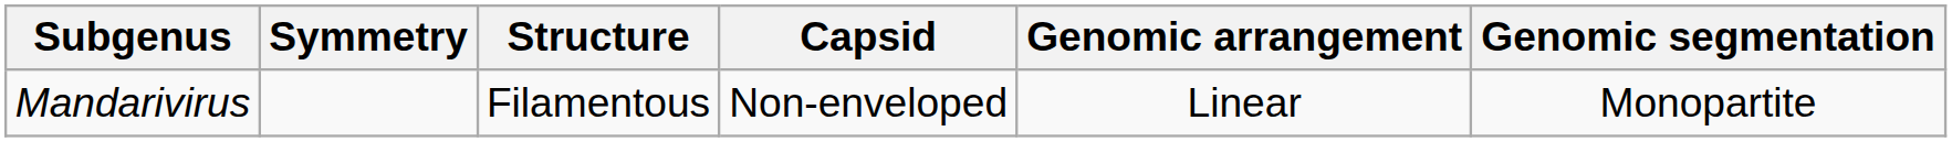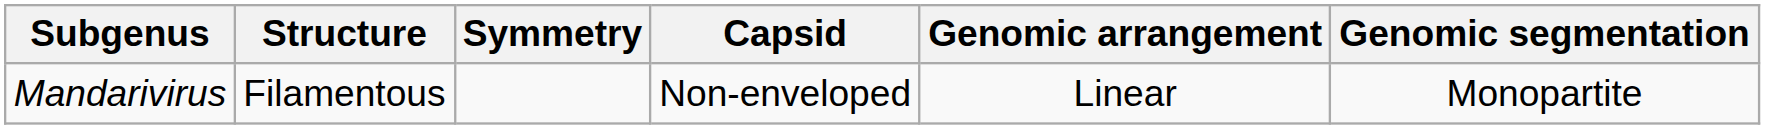columns swapped: Structure <-> Symmetry
